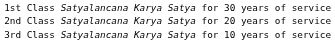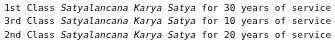rows swapped: 2nd Class <-> 3rd Class
